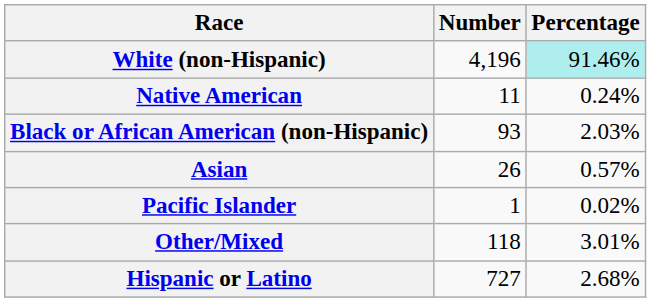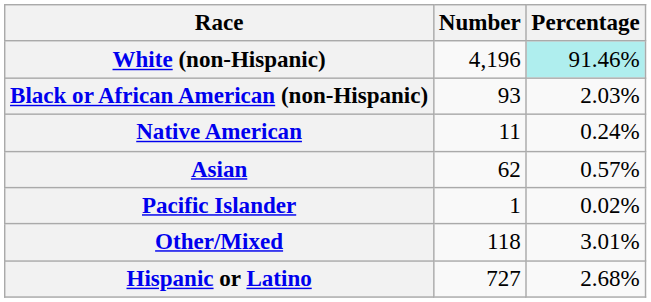rows swapped: Black or African American (non-Hispanic) <-> Native American
Asian | Number: 26 -> 62
